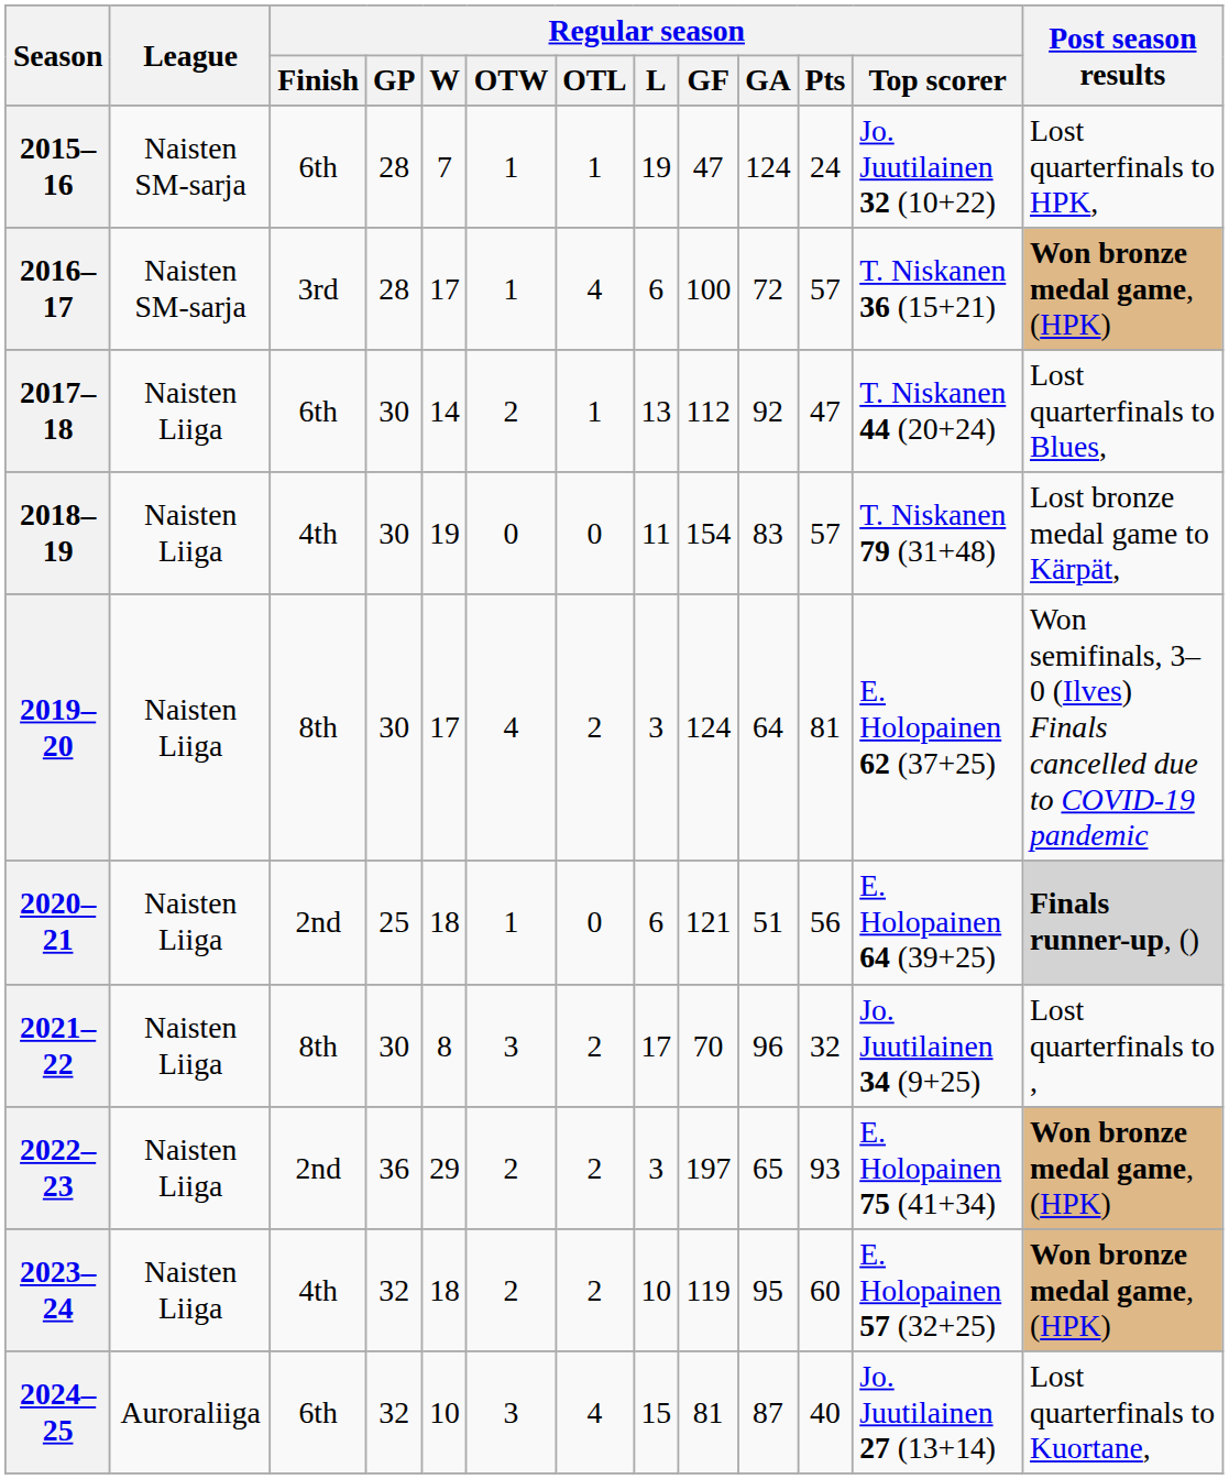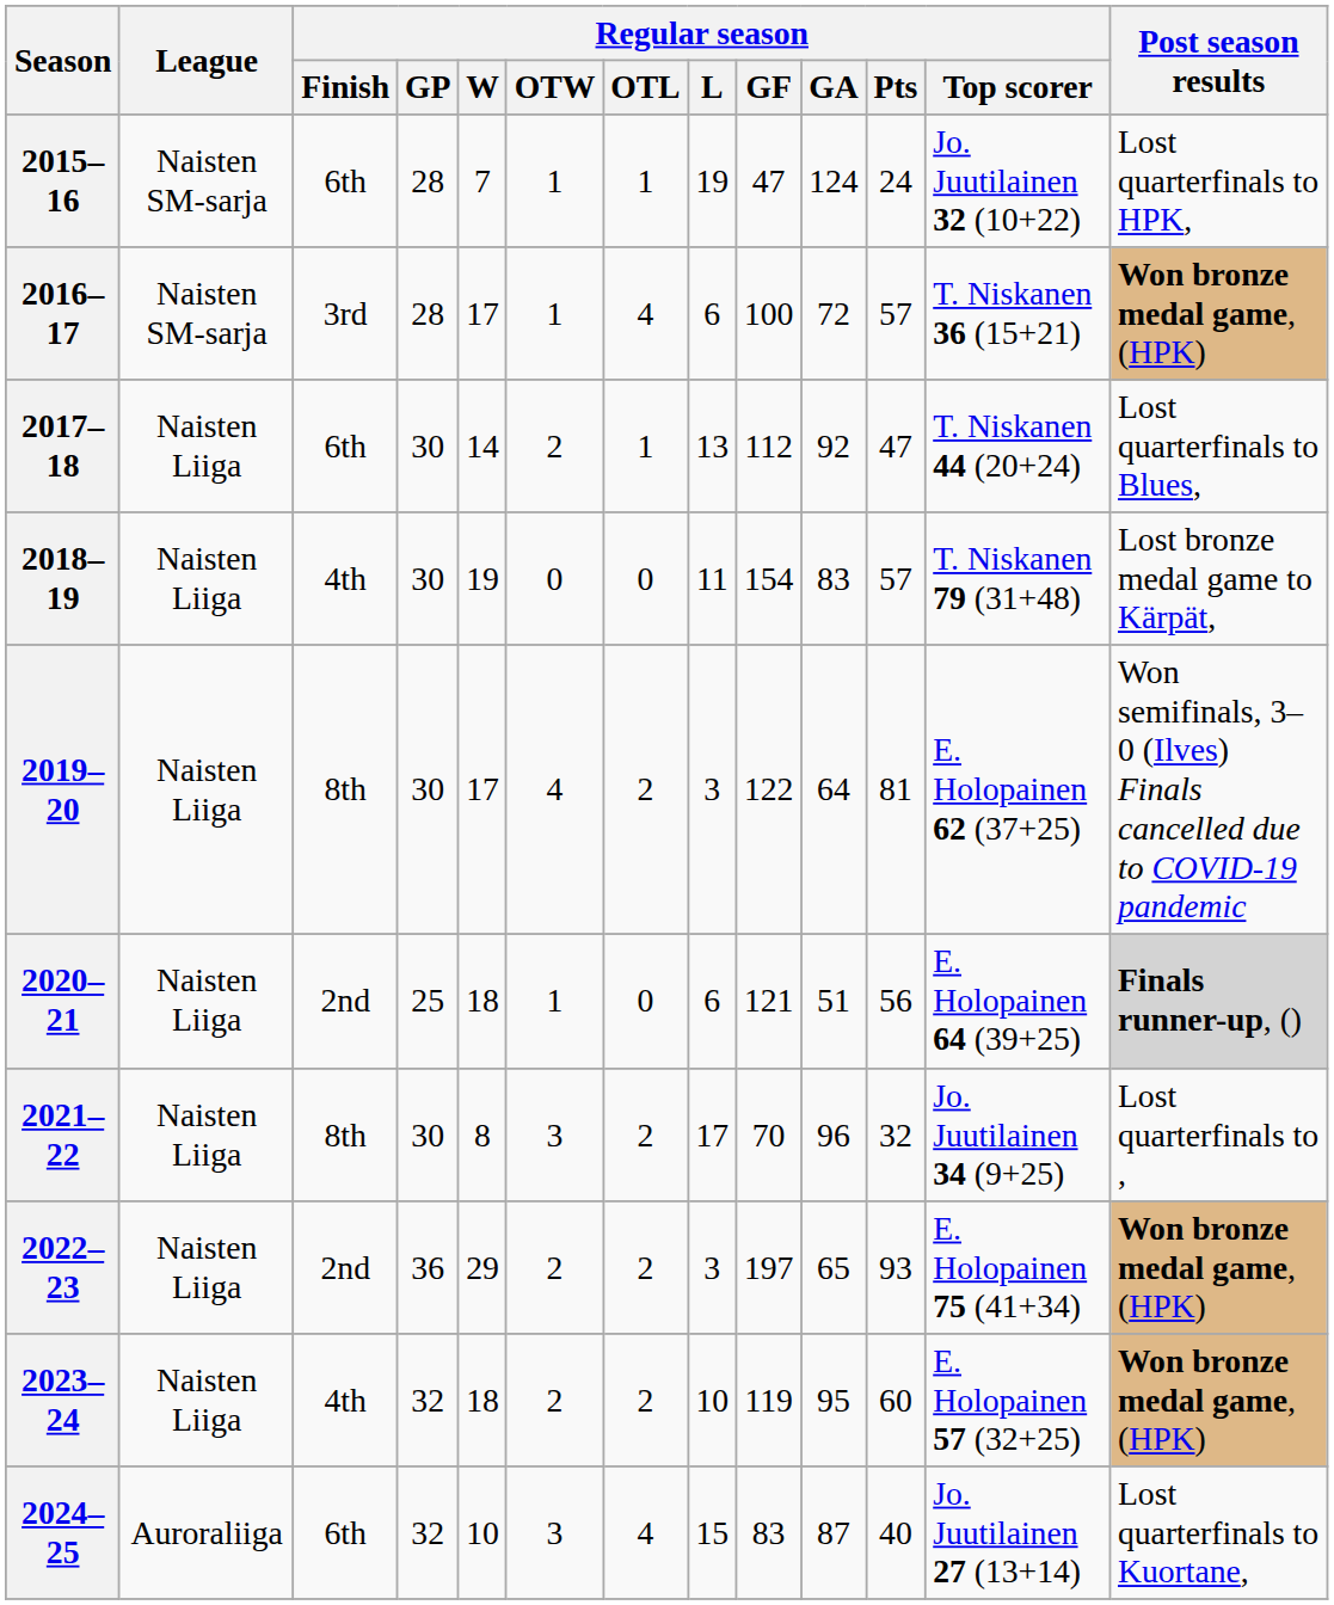2019–20 | Regular season / GF: 124 -> 122
2024–25 | Regular season / GF: 81 -> 83
